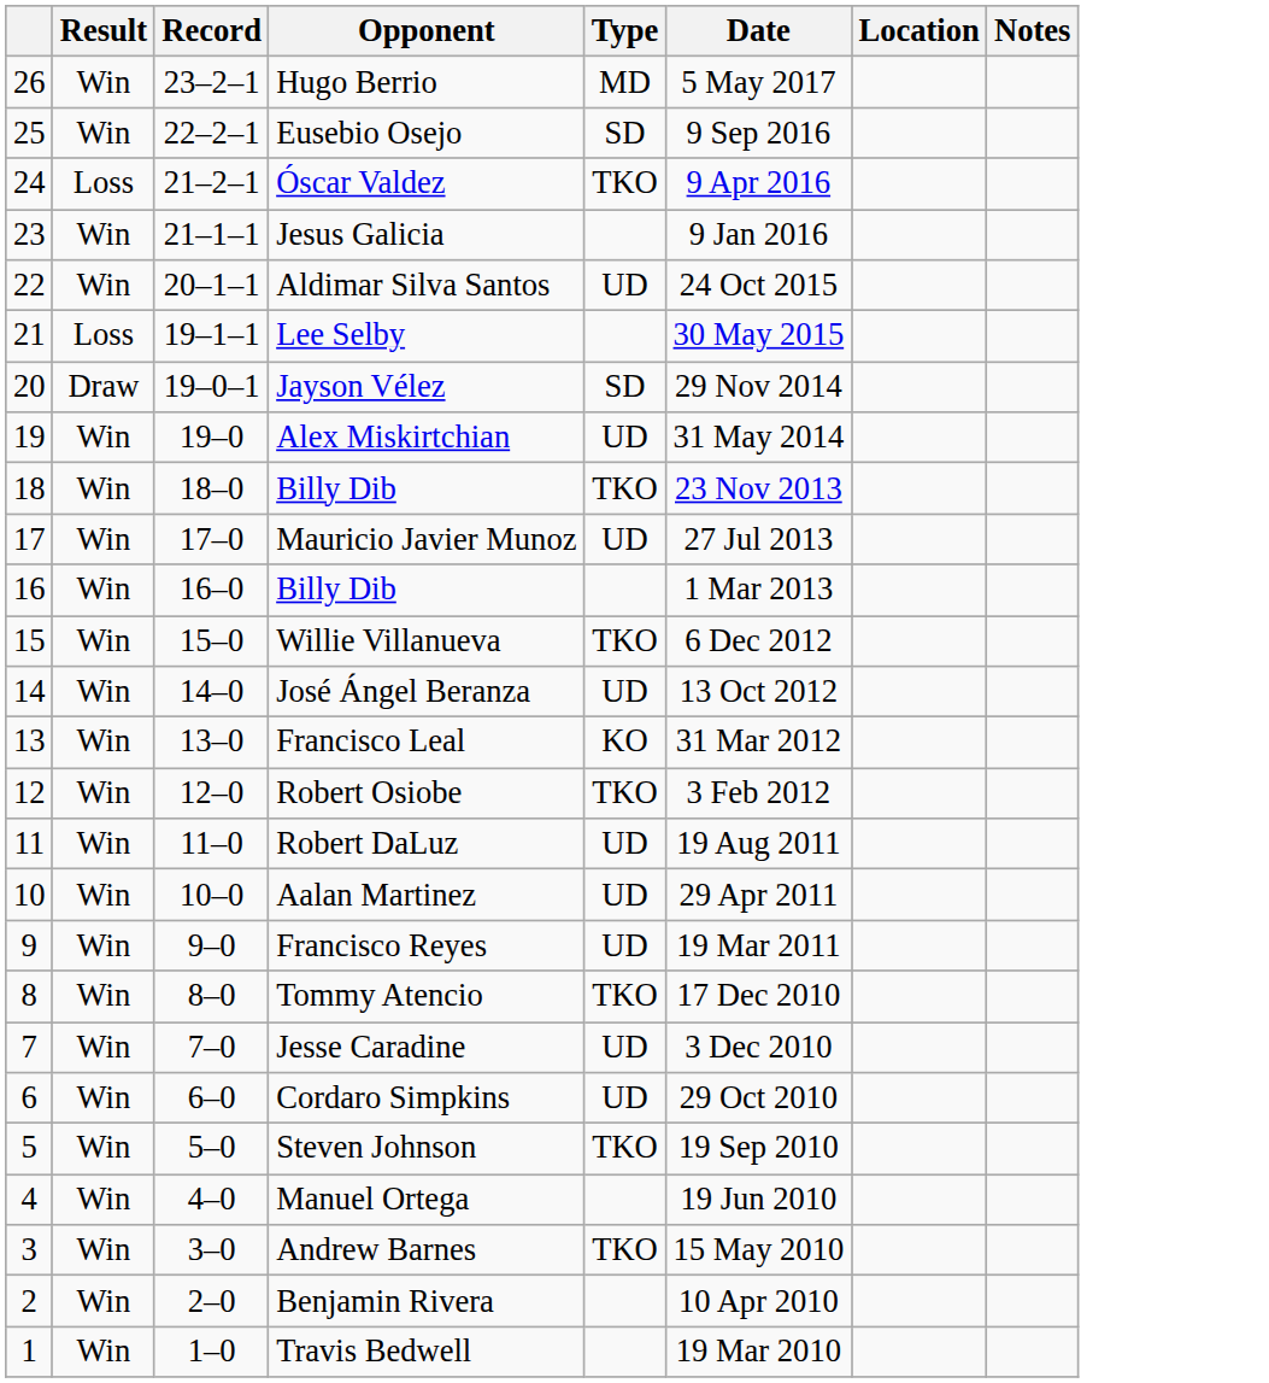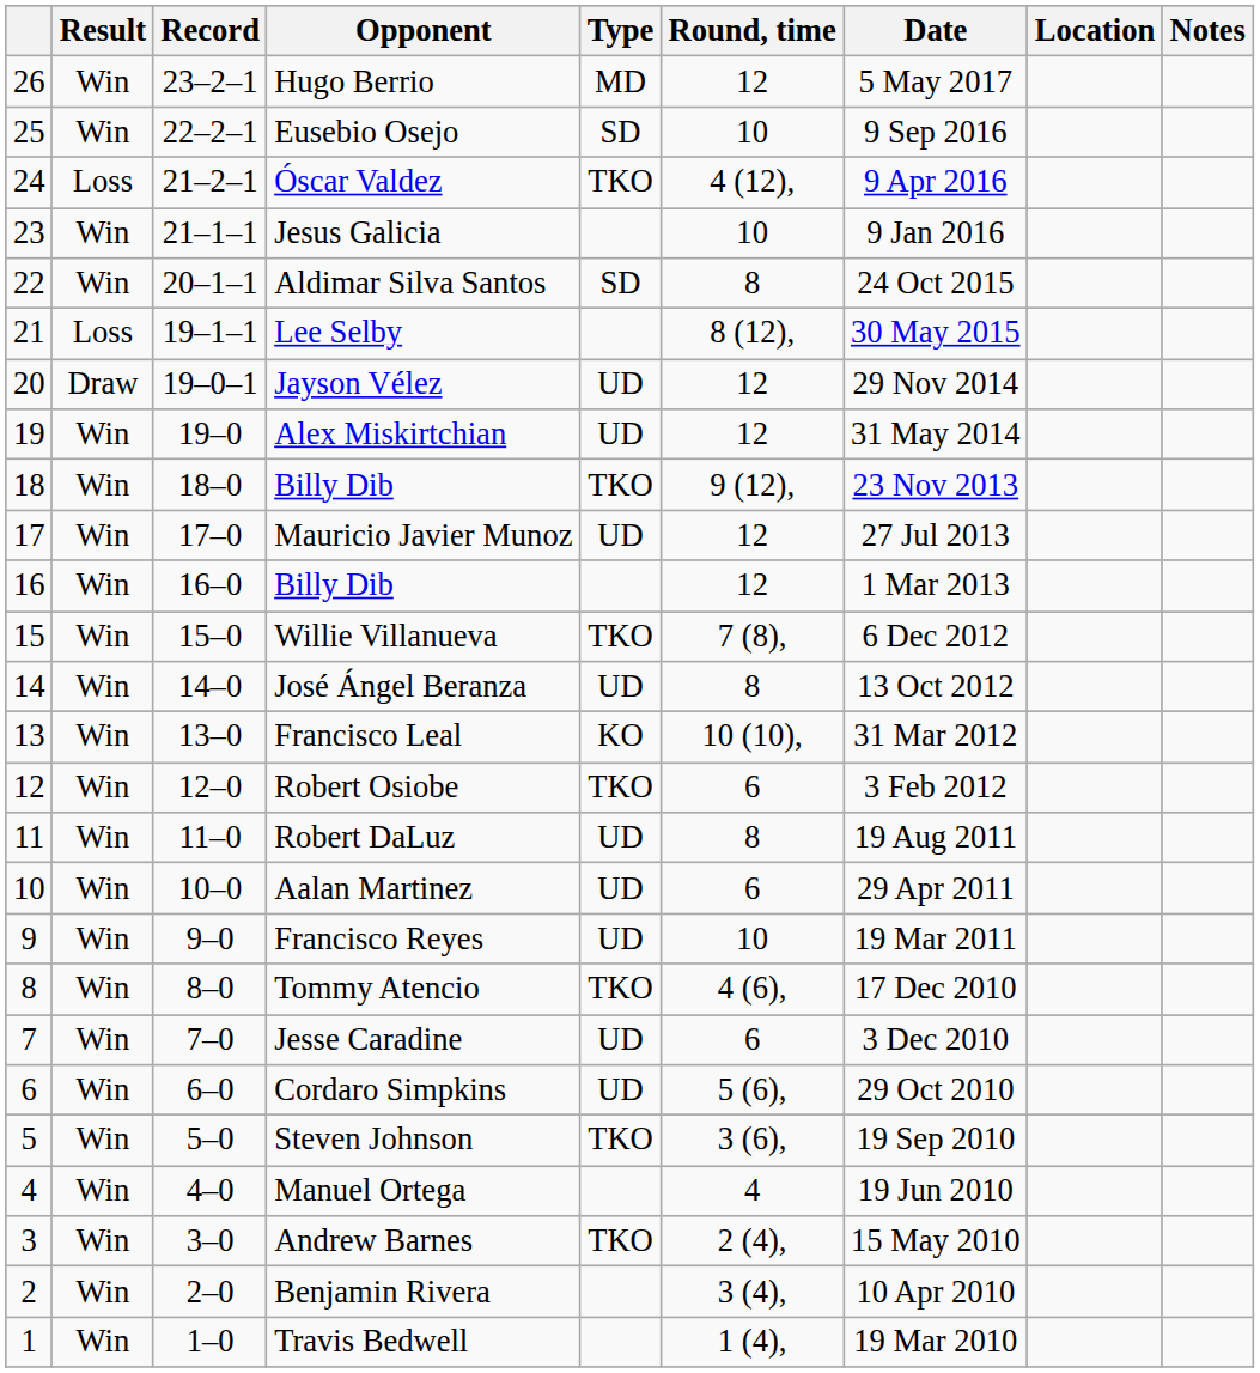+ column: Round, time | 12 | 10 | 4 (12), | 10 | 8 | 8 (12), | 12 | 12 | 9 (12), | 12 | 12 | 7 (8), | 8 | 10 (10), | 6 | 8 | 6 | 10 | 4 (6), | 6 | 5 (6), | 3 (6), | 4 | 2 (4), | 3 (4), | 1 (4),
Aldimar Silva Santos | Type: UD -> SD
Jayson Vélez | Type: SD -> UD
